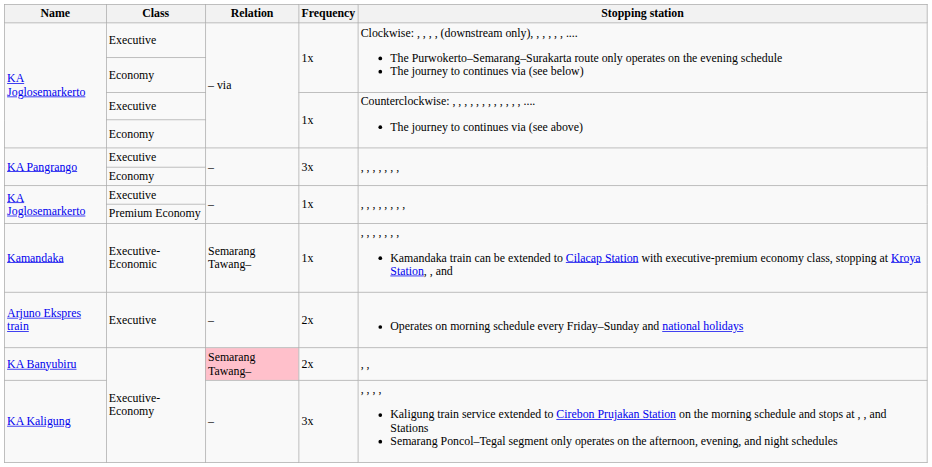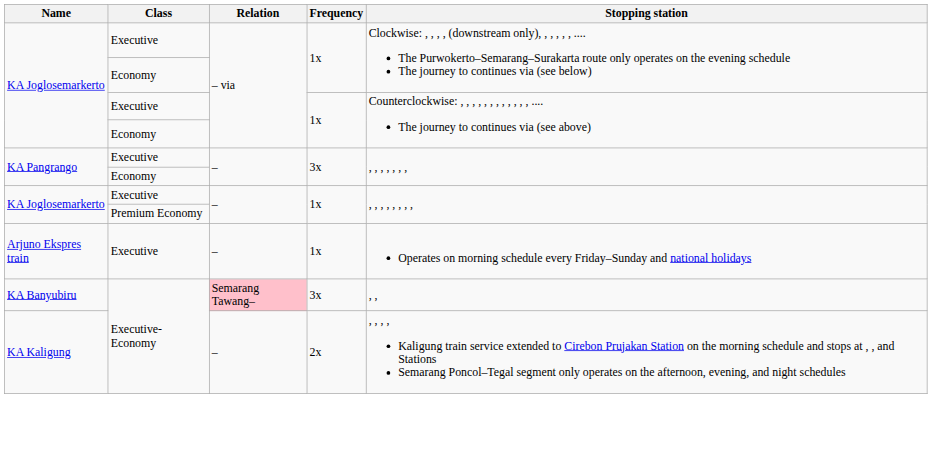- row: Kamandaka | Executive-Economic | Semarang Tawang– | 1x | , , , , , , , Kamandaka train can be extended to Cilacap Station with executive-premium economy class, stopping at Kroya Station, , and
Arjuno Ekspres train | Frequency: 2x -> 1x
KA Banyubiru | Frequency: 2x -> 3x
KA Kaligung | Frequency: 3x -> 2x
